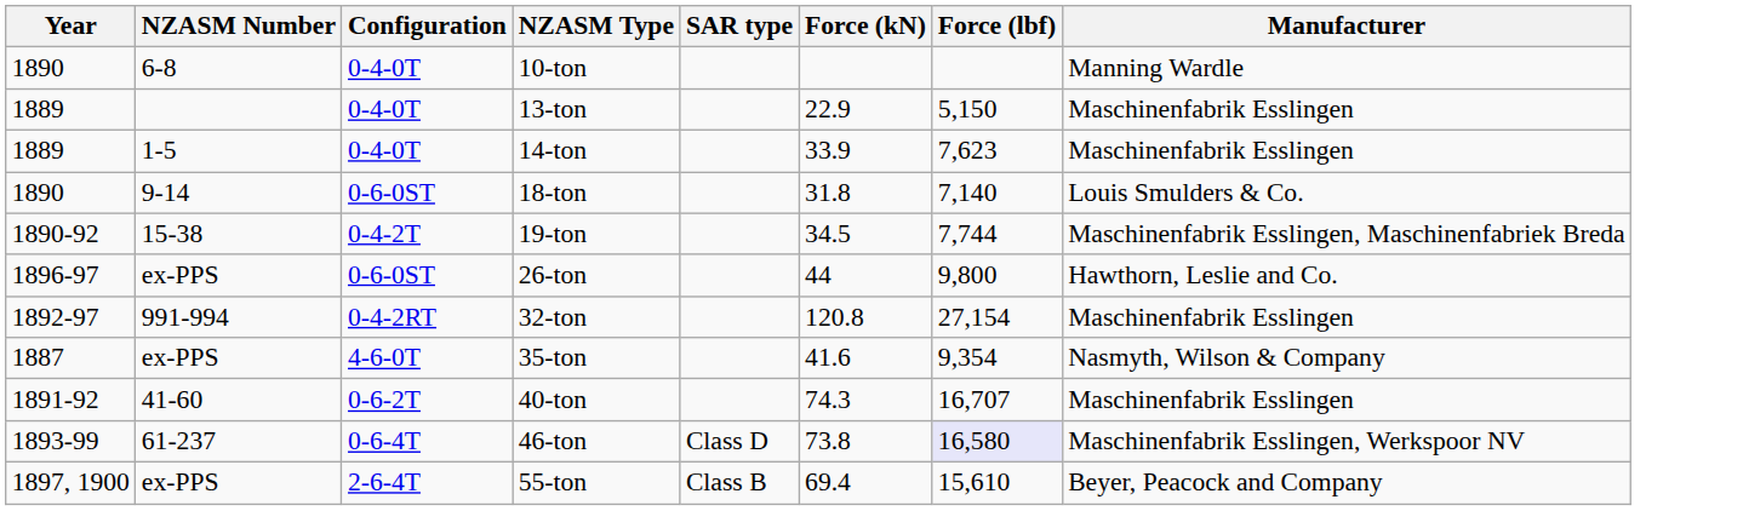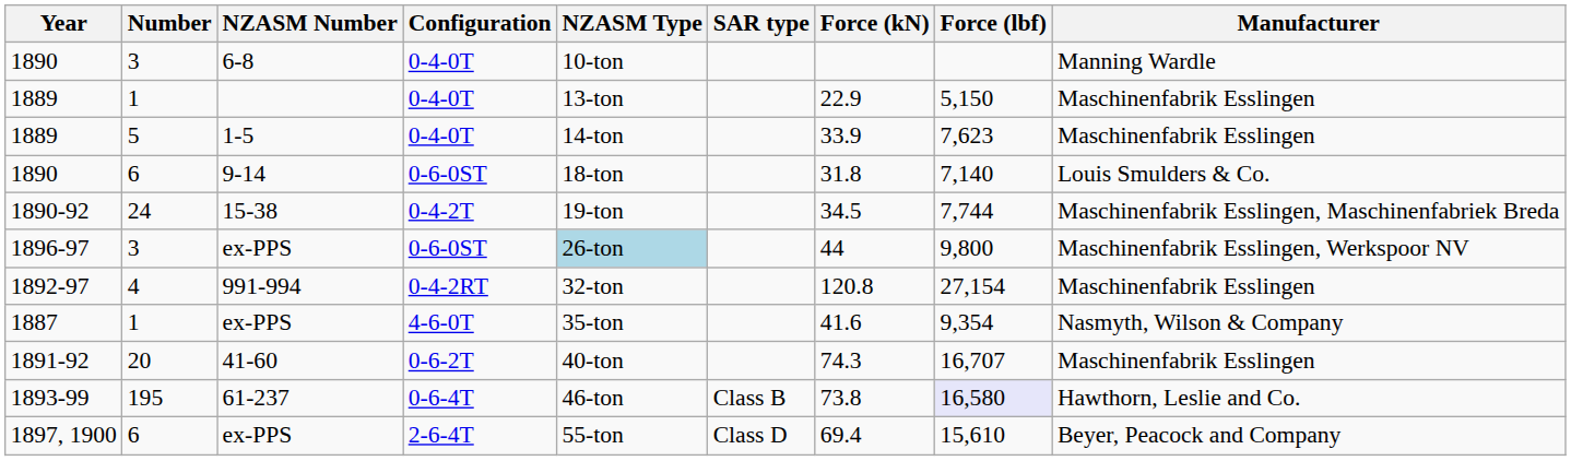+ column: Number | 3 | 1 | 5 | 6 | 24 | 3 | 4 | 1 | 20 | 195 | 6
1896-97 | NZASM Type: no background -> lightblue background
1896-97 | Manufacturer: Hawthorn, Leslie and Co. -> Maschinenfabrik Esslingen, Werkspoor NV
1893-99 | SAR type: Class D -> Class B
1893-99 | Manufacturer: Maschinenfabrik Esslingen, Werkspoor NV -> Hawthorn, Leslie and Co.
1897, 1900 | SAR type: Class B -> Class D
